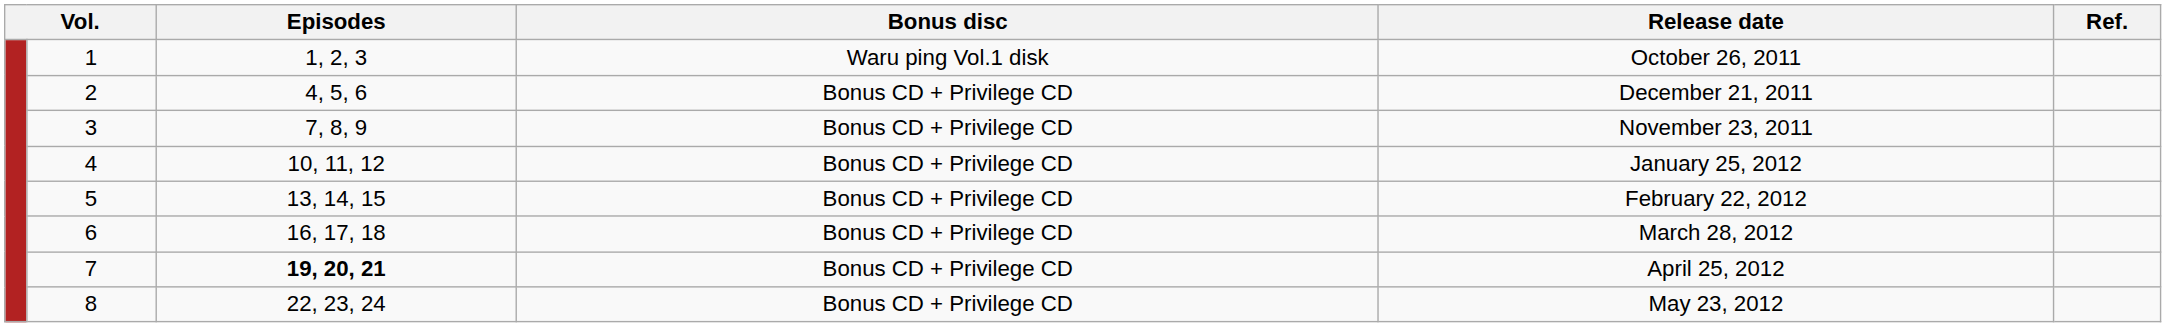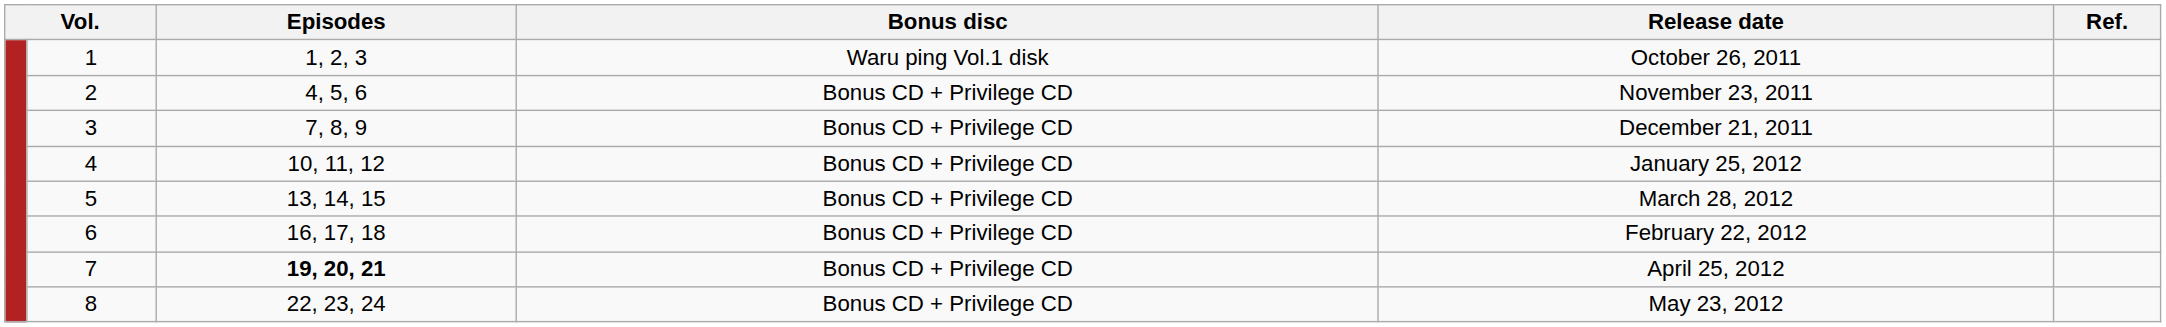2 | Release date: December 21, 2011 -> November 23, 2011
3 | Release date: November 23, 2011 -> December 21, 2011
5 | Release date: February 22, 2012 -> March 28, 2012
6 | Release date: March 28, 2012 -> February 22, 2012
